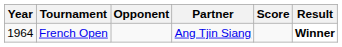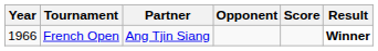columns swapped: Partner <-> Opponent
French Open | Year: 1964 -> 1966
